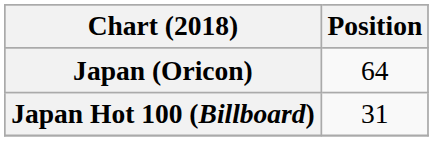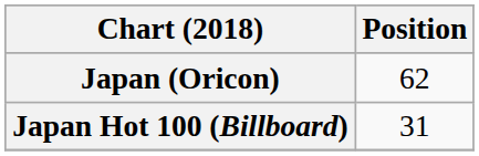Japan (Oricon) | Position: 64 -> 62
